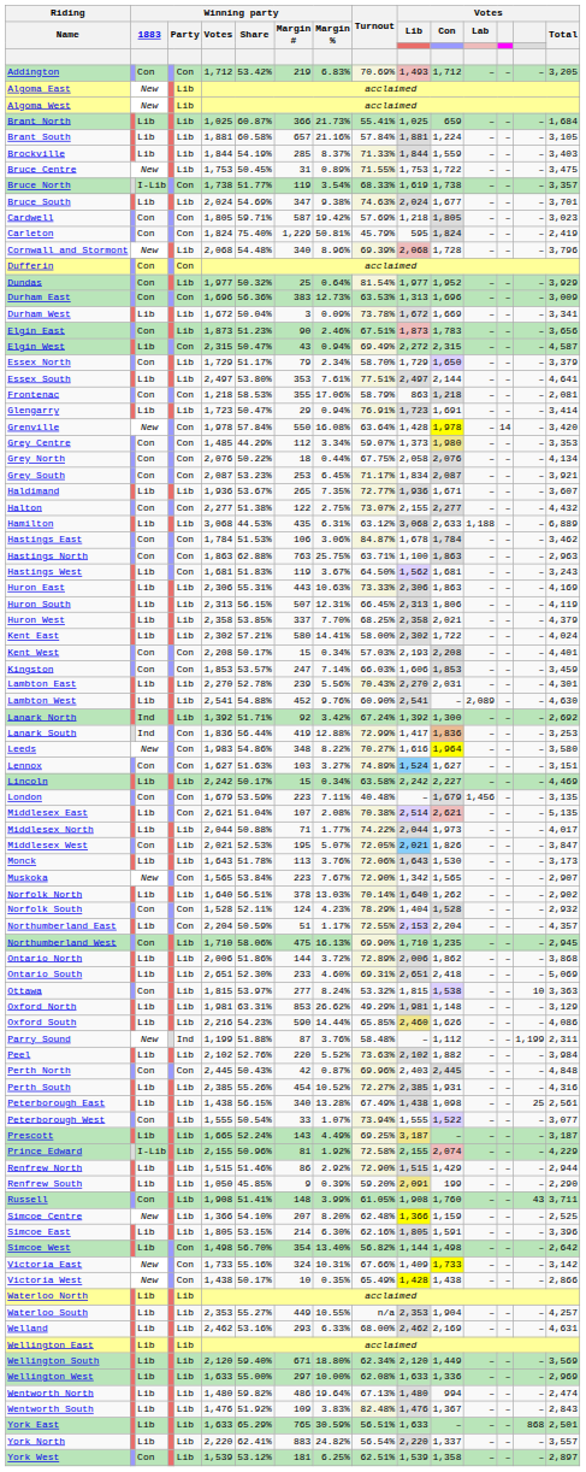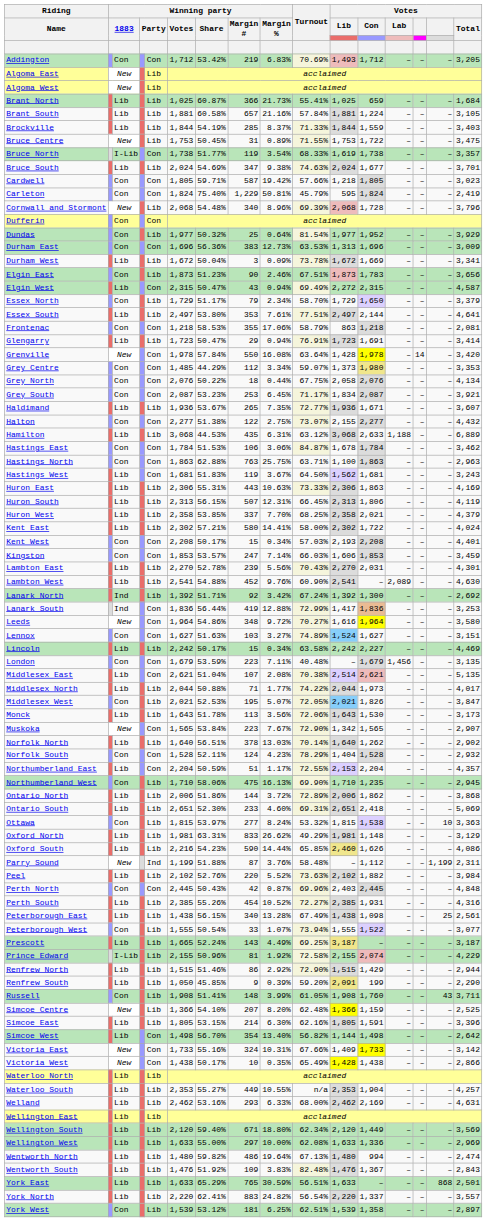Cardwell | Turnout: 57.69% -> 57.66%
Leeds | Winning party / Votes: 1,983 -> 1,964
Leeds | Winning party / Margin %: 8.22% -> 9.72%
Monck | Winning party / Margin %: 3.76% -> 3.56%
Oxford North | Winning party / Margin #: 853 -> 833
